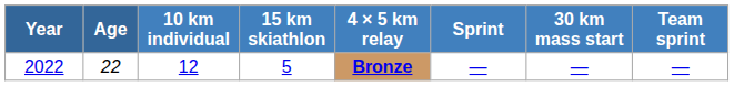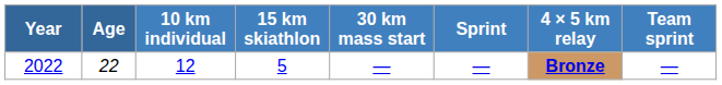columns swapped: 30 km mass start <-> 4 × 5 km relay
